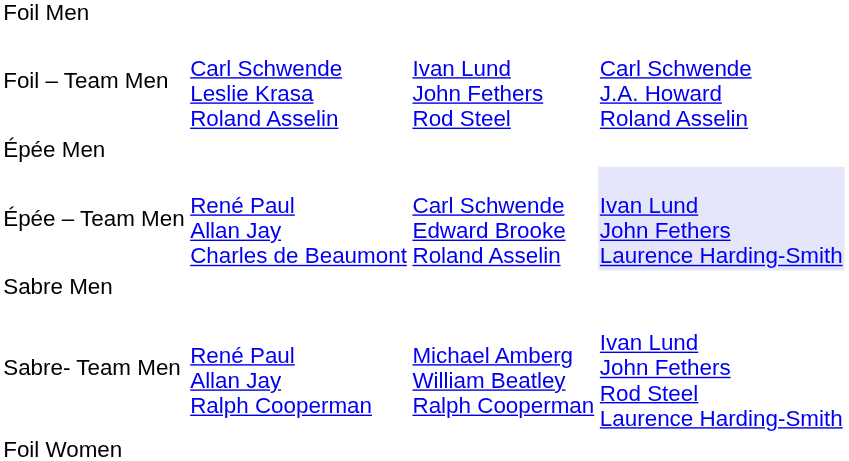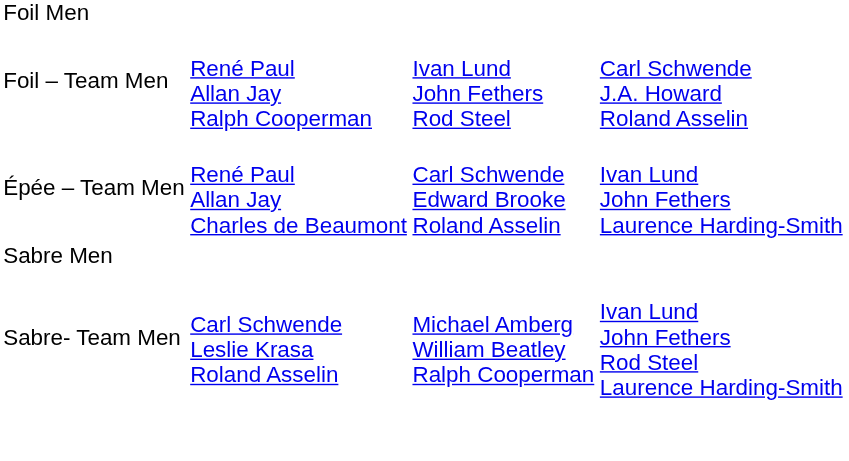Foil – Team Men | column 2: Carl Schwende Leslie Krasa Roland Asselin -> René Paul Allan Jay Ralph Cooperman
- row: Épée Men
Épée – Team Men | column 4: lavender background -> no background
Sabre- Team Men | column 2: René Paul Allan Jay Ralph Cooperman -> Carl Schwende Leslie Krasa Roland Asselin
- row: Foil Women
